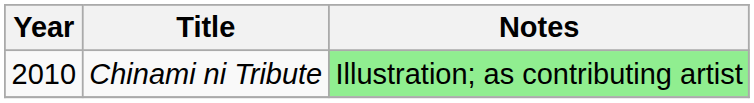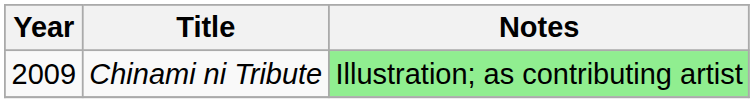Chinami ni Tribute | Year: 2010 -> 2009
